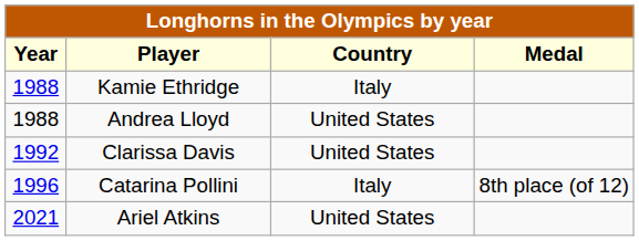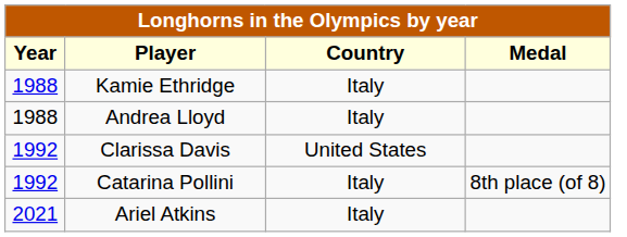Andrea Lloyd | Country: United States -> Italy
+ row: 1992 | Catarina Pollini | Italy | 8th place (of 8)
- row: 1996 | Catarina Pollini | Italy | 8th place (of 12)
Ariel Atkins | Country: United States -> Italy
